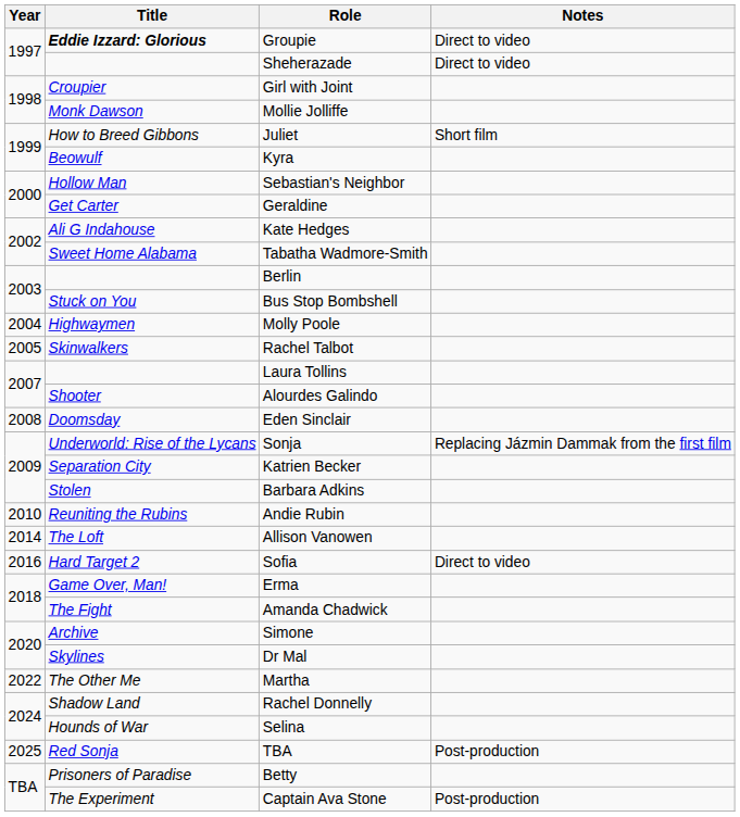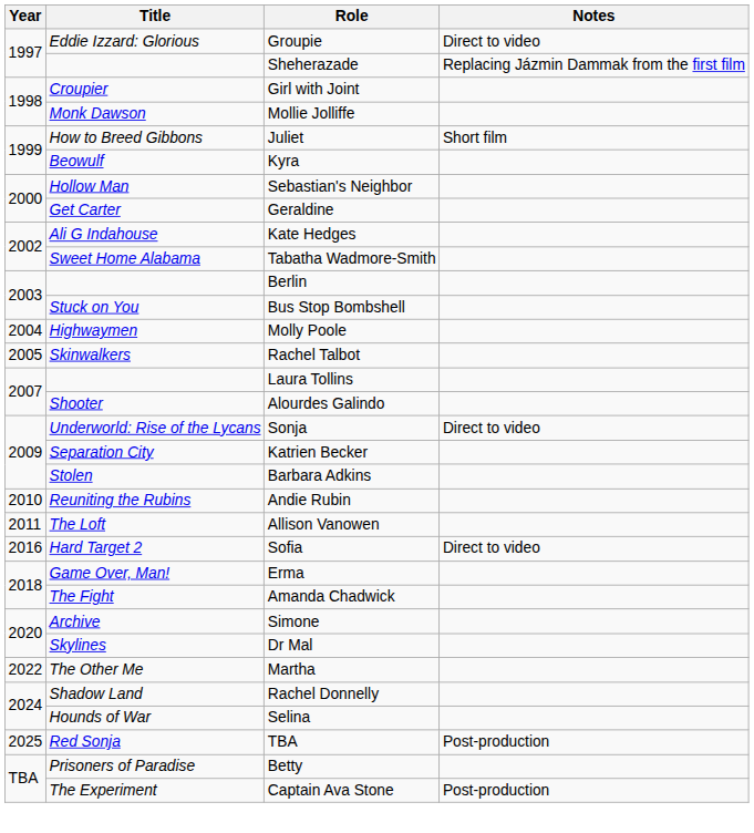Groupie | Title: bold -> normal
Sheherazade | Notes: Direct to video -> Replacing Jázmin Dammak from the first film
- row: 2008 | Doomsday | Eden Sinclair
Sonja | Notes: Replacing Jázmin Dammak from the first film -> Direct to video
Allison Vanowen | Year: 2014 -> 2011
